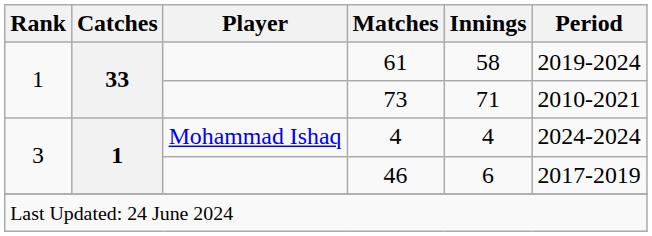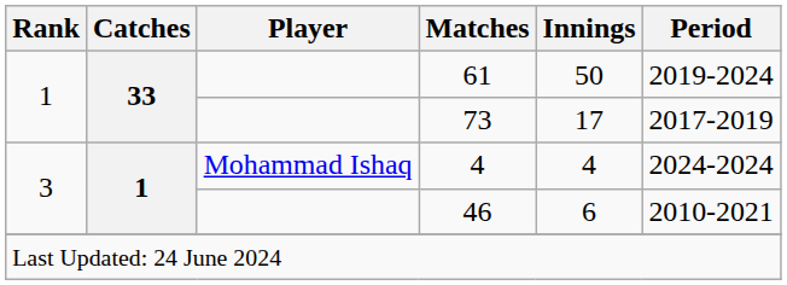61 | Innings: 58 -> 50
73 | Innings: 71 -> 17
73 | Period: 2010-2021 -> 2017-2019
46 | Period: 2017-2019 -> 2010-2021
